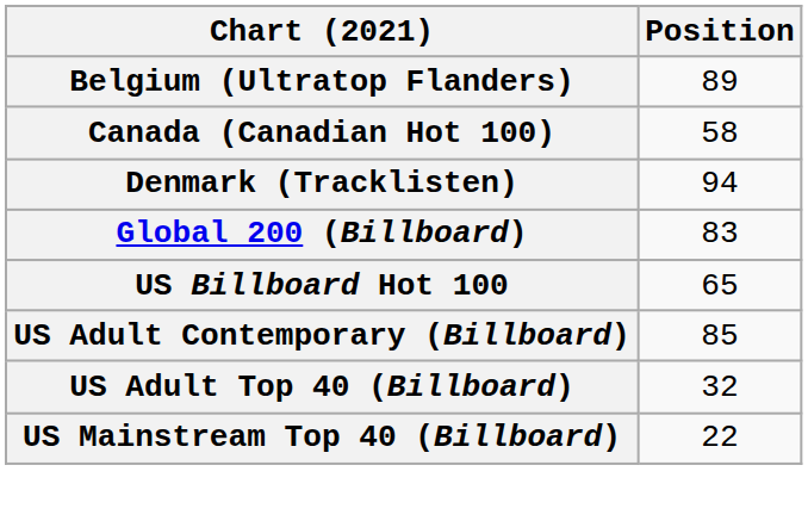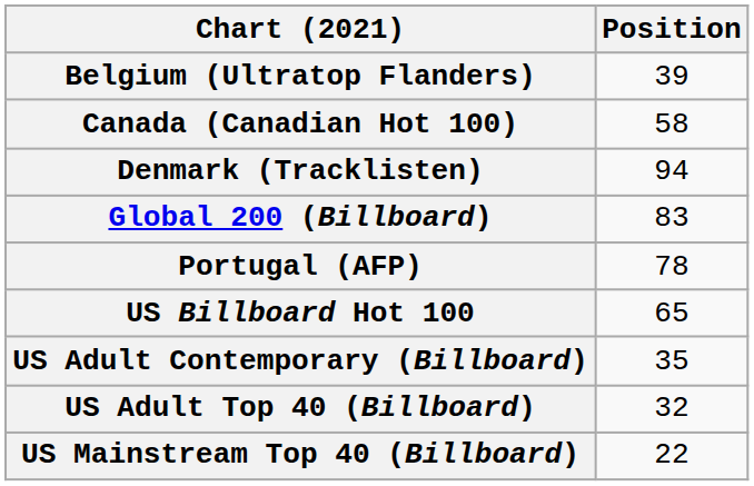Belgium (Ultratop Flanders) | Position: 89 -> 39
+ row: Portugal (AFP) | 78
US Adult Contemporary (Billboard) | Position: 85 -> 35
